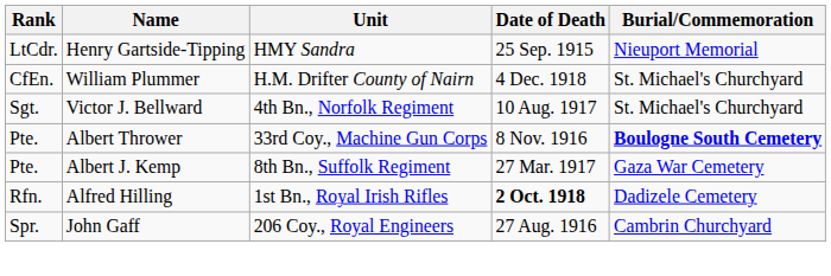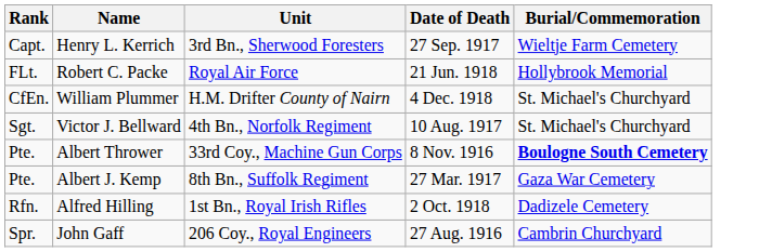- row: LtCdr. | Henry Gartside-Tipping | HMY Sandra | 25 Sep. 1915 | Nieuport Memorial
+ row: Capt. | Henry L. Kerrich | 3rd Bn., Sherwood Foresters | 27 Sep. 1917 | Wieltje Farm Cemetery
+ row: FLt. | Robert C. Packe | Royal Air Force | 21 Jun. 1918 | Hollybrook Memorial
Alfred Hilling | Date of Death: bold -> normal
